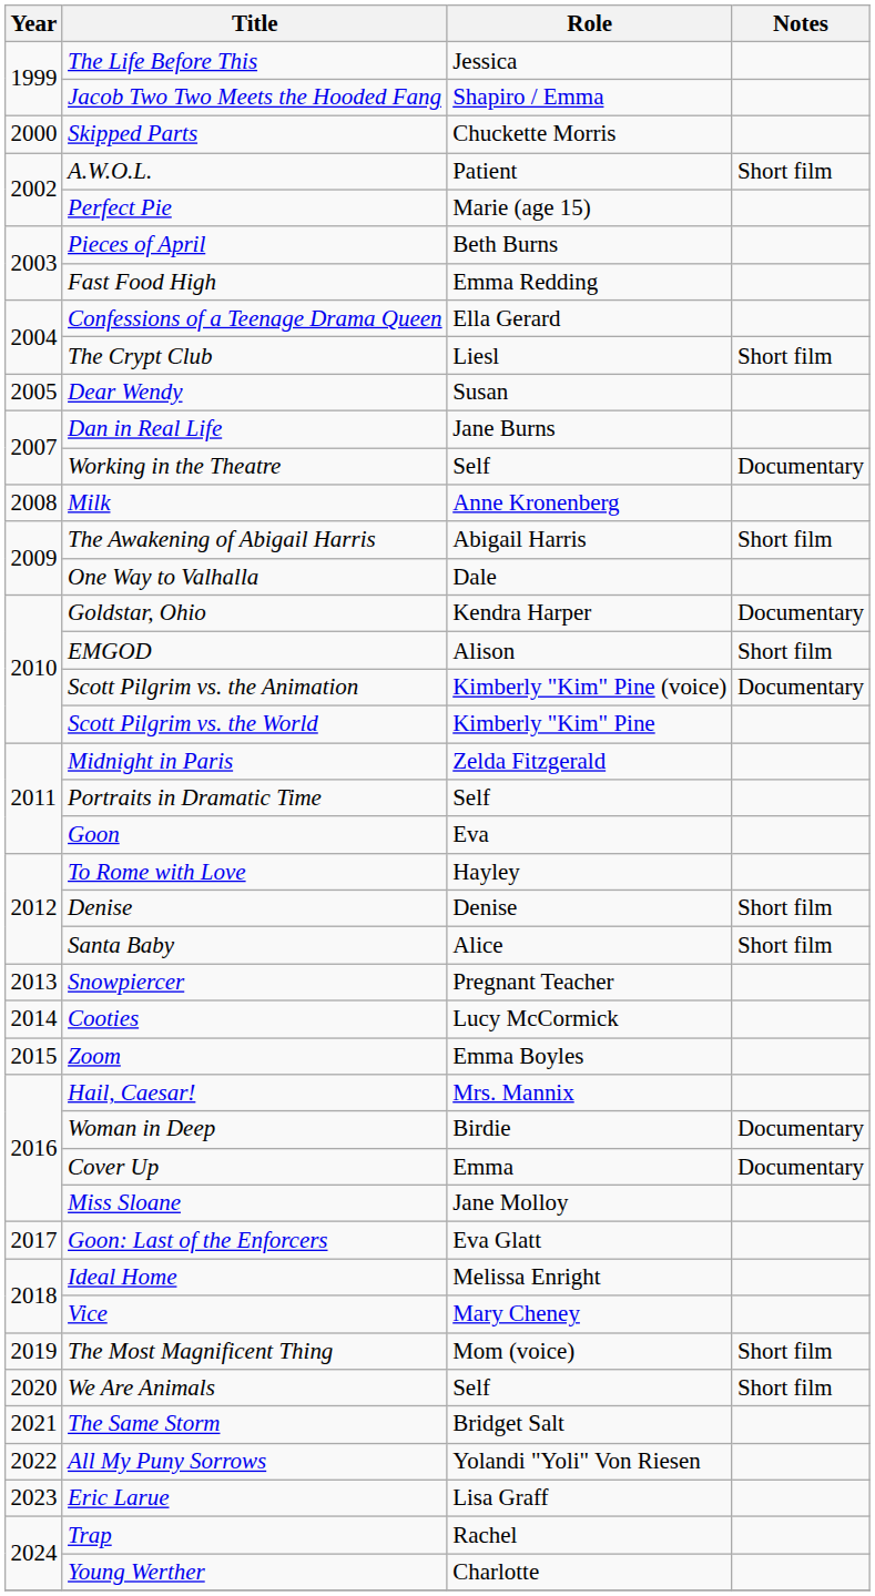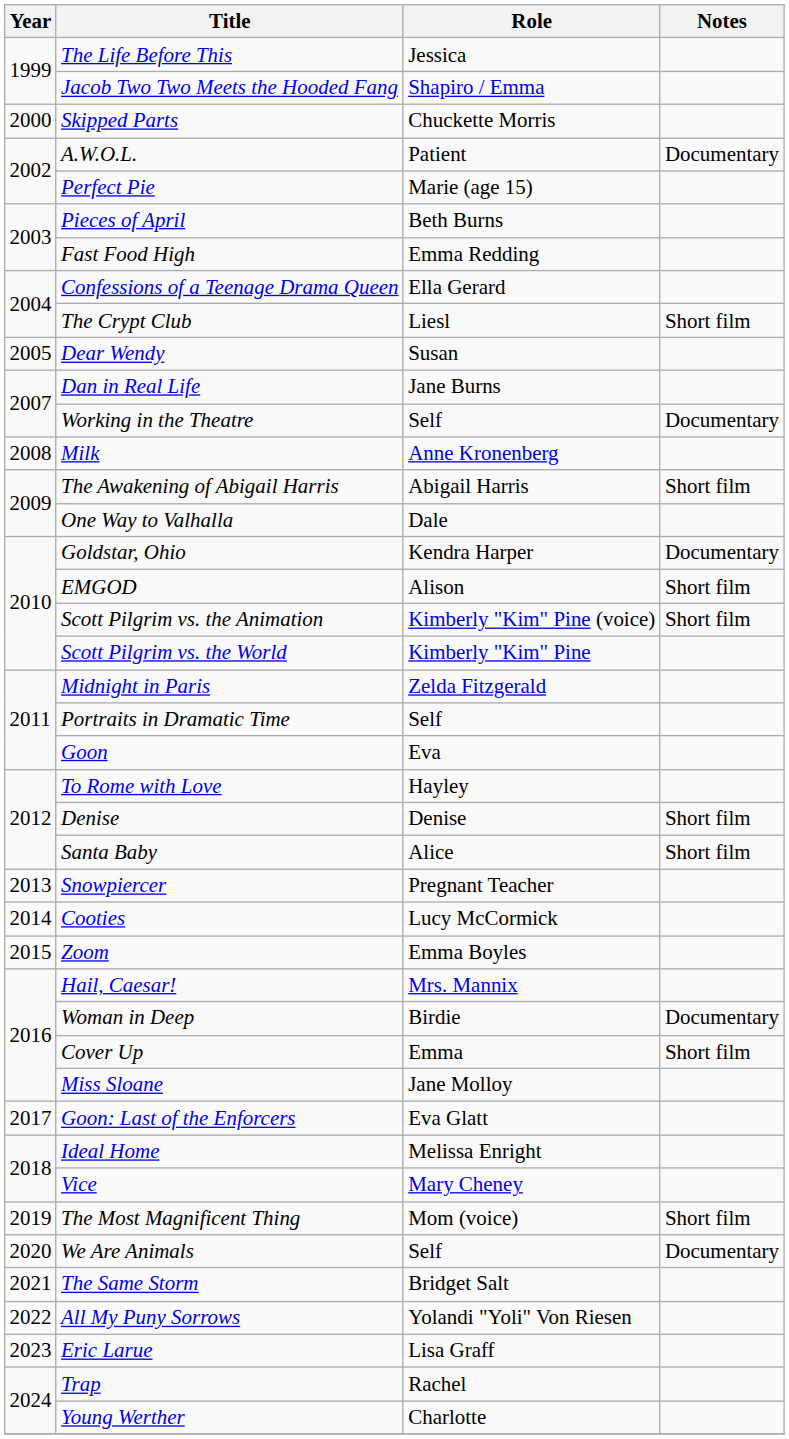A.W.O.L. | Notes: Short film -> Documentary
Scott Pilgrim vs. the Animation | Notes: Documentary -> Short film
Cover Up | Notes: Documentary -> Short film
We Are Animals | Notes: Short film -> Documentary
